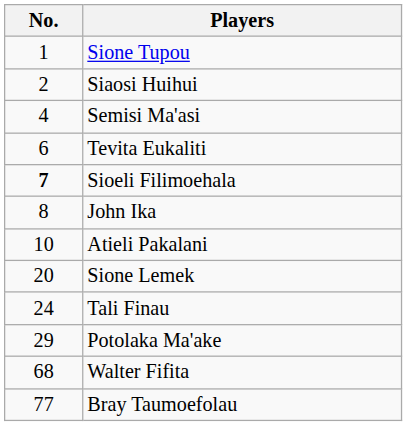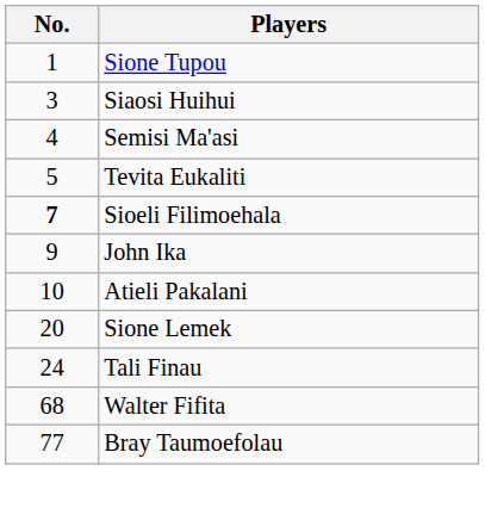Siaosi Huihui | No.: 2 -> 3
Tevita Eukaliti | No.: 6 -> 5
John Ika | No.: 8 -> 9
- row: 29 | Potolaka Ma'ake
